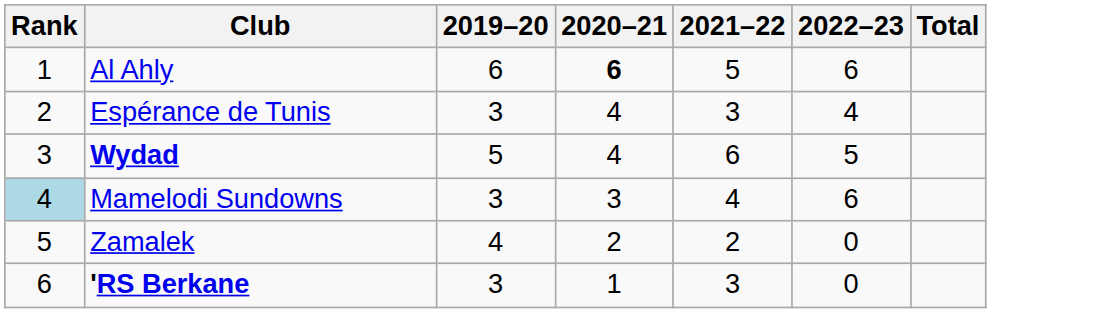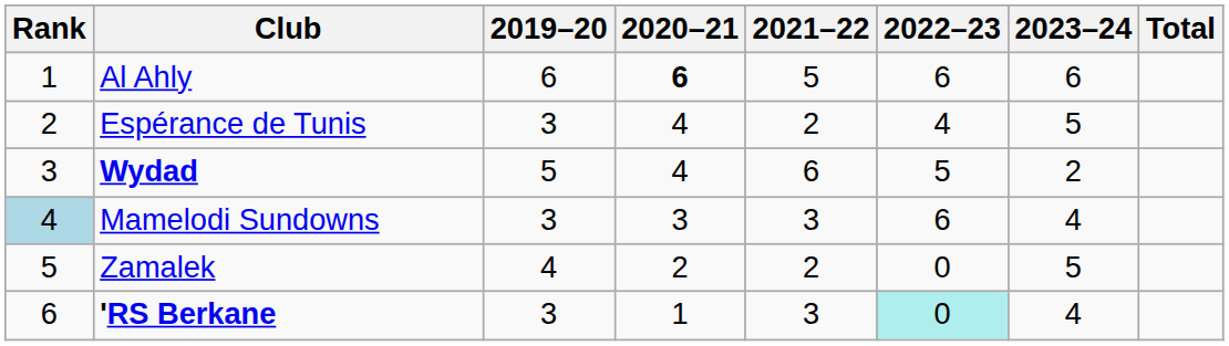+ column: 2023–24 | 6 | 5 | 2 | 4 | 5 | 4
Espérance de Tunis | 2021–22: 3 -> 2
Mamelodi Sundowns | 2021–22: 4 -> 3
'RS Berkane | 2022–23: no background -> paleturquoise background
